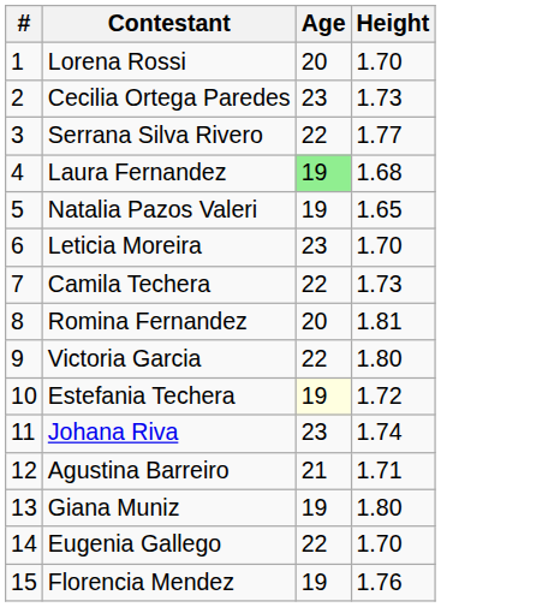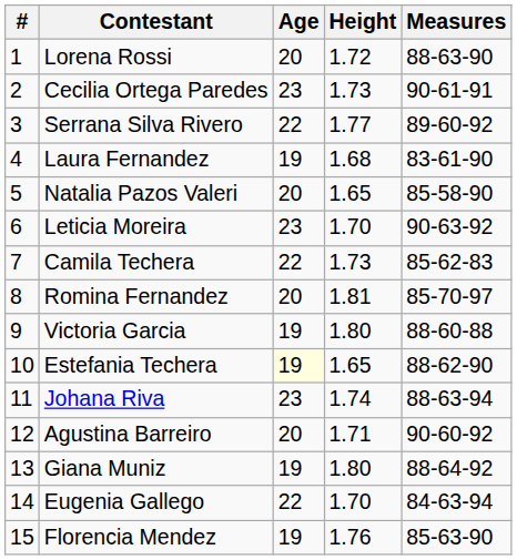+ column: Measures | 88-63-90 | 90-61-91 | 89-60-92 | 83-61-90 | 85-58-90 | 90-63-92 | 85-62-83 | 85-70-97 | 88-60-88 | 88-62-90 | 88-63-94 | 90-60-92 | 88-64-92 | 84-63-94 | 85-63-90
Lorena Rossi | Height: 1.70 -> 1.72
Laura Fernandez | Age: lightgreen background -> no background
Natalia Pazos Valeri | Age: 19 -> 20
Victoria Garcia | Age: 22 -> 19
Estefania Techera | Height: 1.72 -> 1.65
Agustina Barreiro | Age: 21 -> 20
